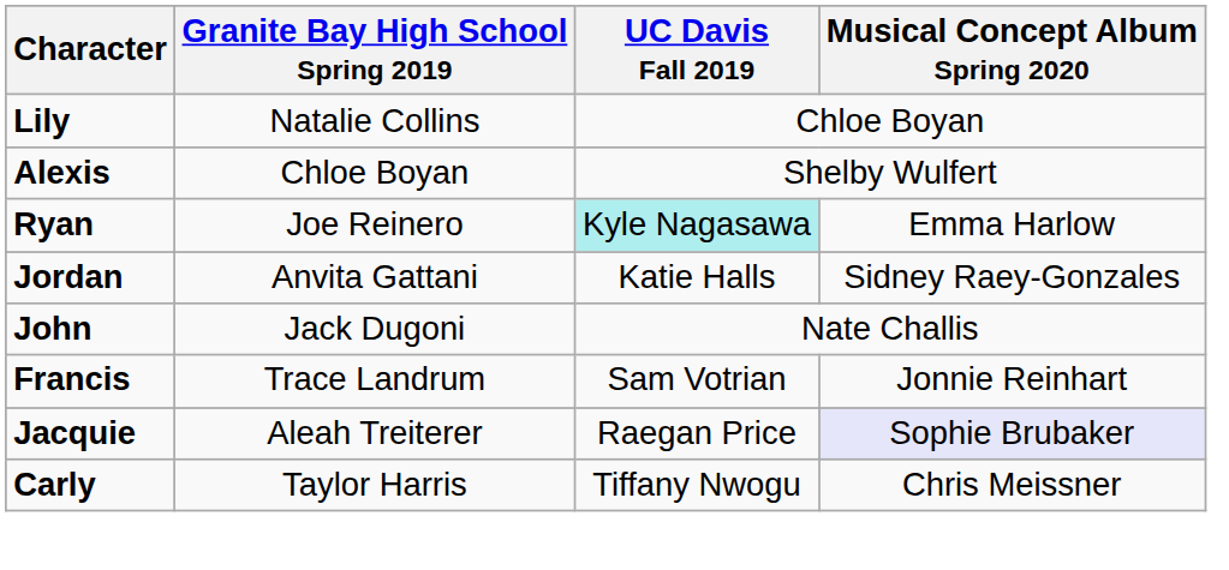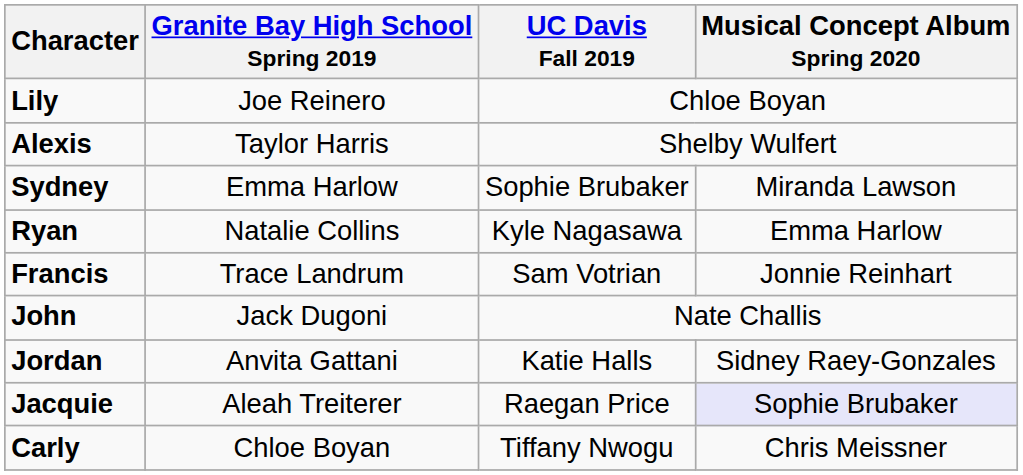Lily | Granite Bay High School Spring 2019: Natalie Collins -> Joe Reinero
Alexis | Granite Bay High School Spring 2019: Chloe Boyan -> Taylor Harris
+ row: Sydney | Emma Harlow | Sophie Brubaker | Miranda Lawson
Ryan | Granite Bay High School Spring 2019: Joe Reinero -> Natalie Collins
Ryan | UC Davis Fall 2019: paleturquoise background -> no background
rows swapped: Jordan <-> Francis
Carly | Granite Bay High School Spring 2019: Taylor Harris -> Chloe Boyan
